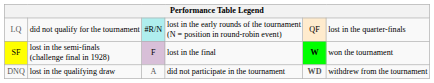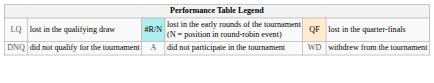LQ | column 2: did not qualify for the tournament -> lost in the qualifying draw
- row: SF | lost in the semi-finals (challenge final in 1928) | F | lost in the final | W | won the tournament
DNQ | column 2: lost in the qualifying draw -> did not qualify for the tournament
DNQ | column 5: bold -> normal
